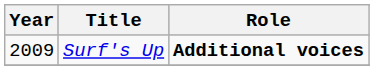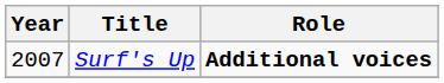Surf's Up | Year: 2009 -> 2007
